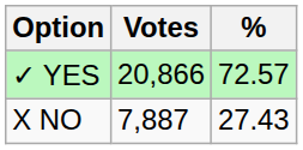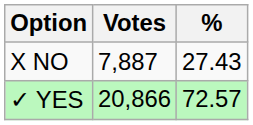rows swapped: ✓ YES <-> X NO
